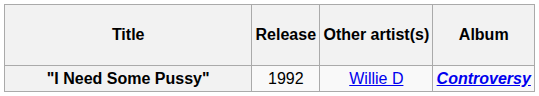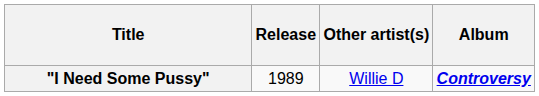"I Need Some Pussy" | Release: 1992 -> 1989
